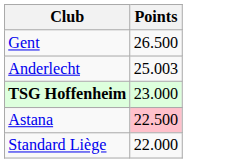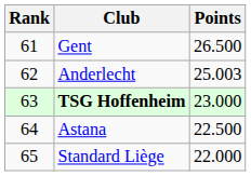+ column: Rank | 61 | 62 | 63 | 64 | 65
Astana | Points: pink background -> no background
